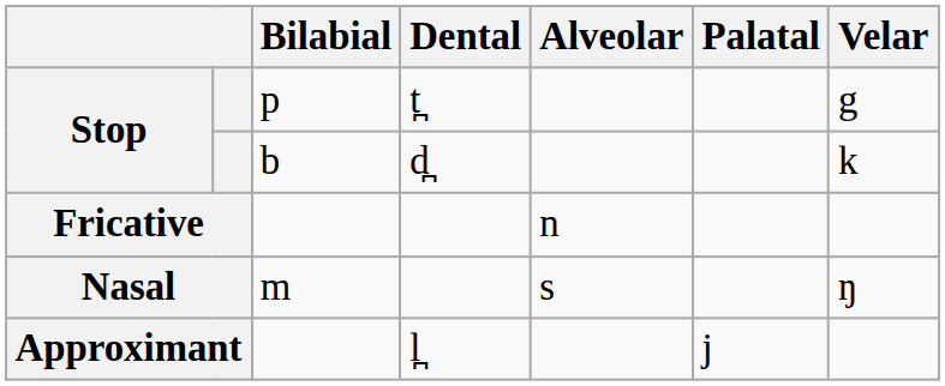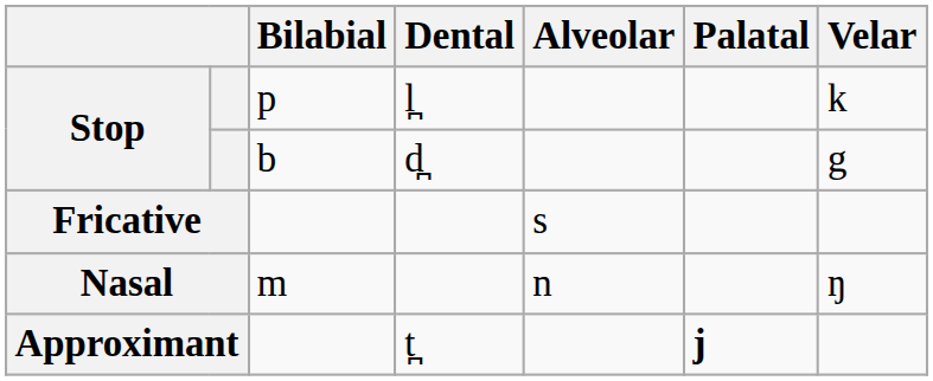Stop / p | Dental: t̪ -> l̪
Stop / p | Velar: g -> k
Stop / b | Velar: k -> g
Fricative | Alveolar: n -> s
Nasal | Alveolar: s -> n
Approximant | Dental: l̪ -> t̪
Approximant | Palatal: normal -> bold
